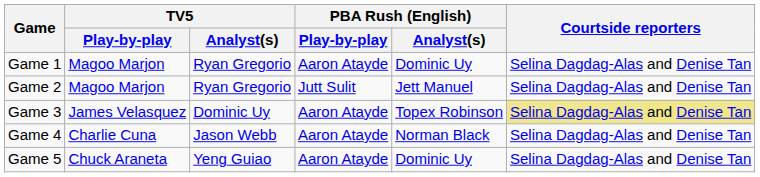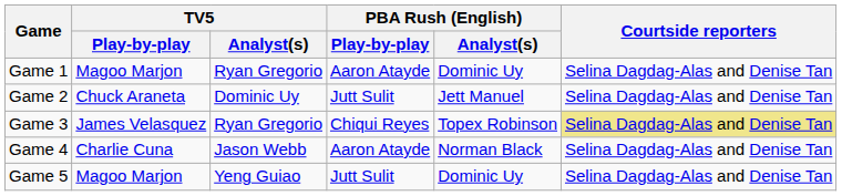Game 2 | TV5 / Play-by-play: Magoo Marjon -> Chuck Araneta
Game 2 | TV5 / Analyst(s): Ryan Gregorio -> Dominic Uy
Game 3 | TV5 / Analyst(s): Dominic Uy -> Ryan Gregorio
Game 3 | PBA Rush (English) / Play-by-play: Aaron Atayde -> Chiqui Reyes
Game 5 | TV5 / Play-by-play: Chuck Araneta -> Magoo Marjon
Game 5 | PBA Rush (English) / Play-by-play: Aaron Atayde -> Jutt Sulit
